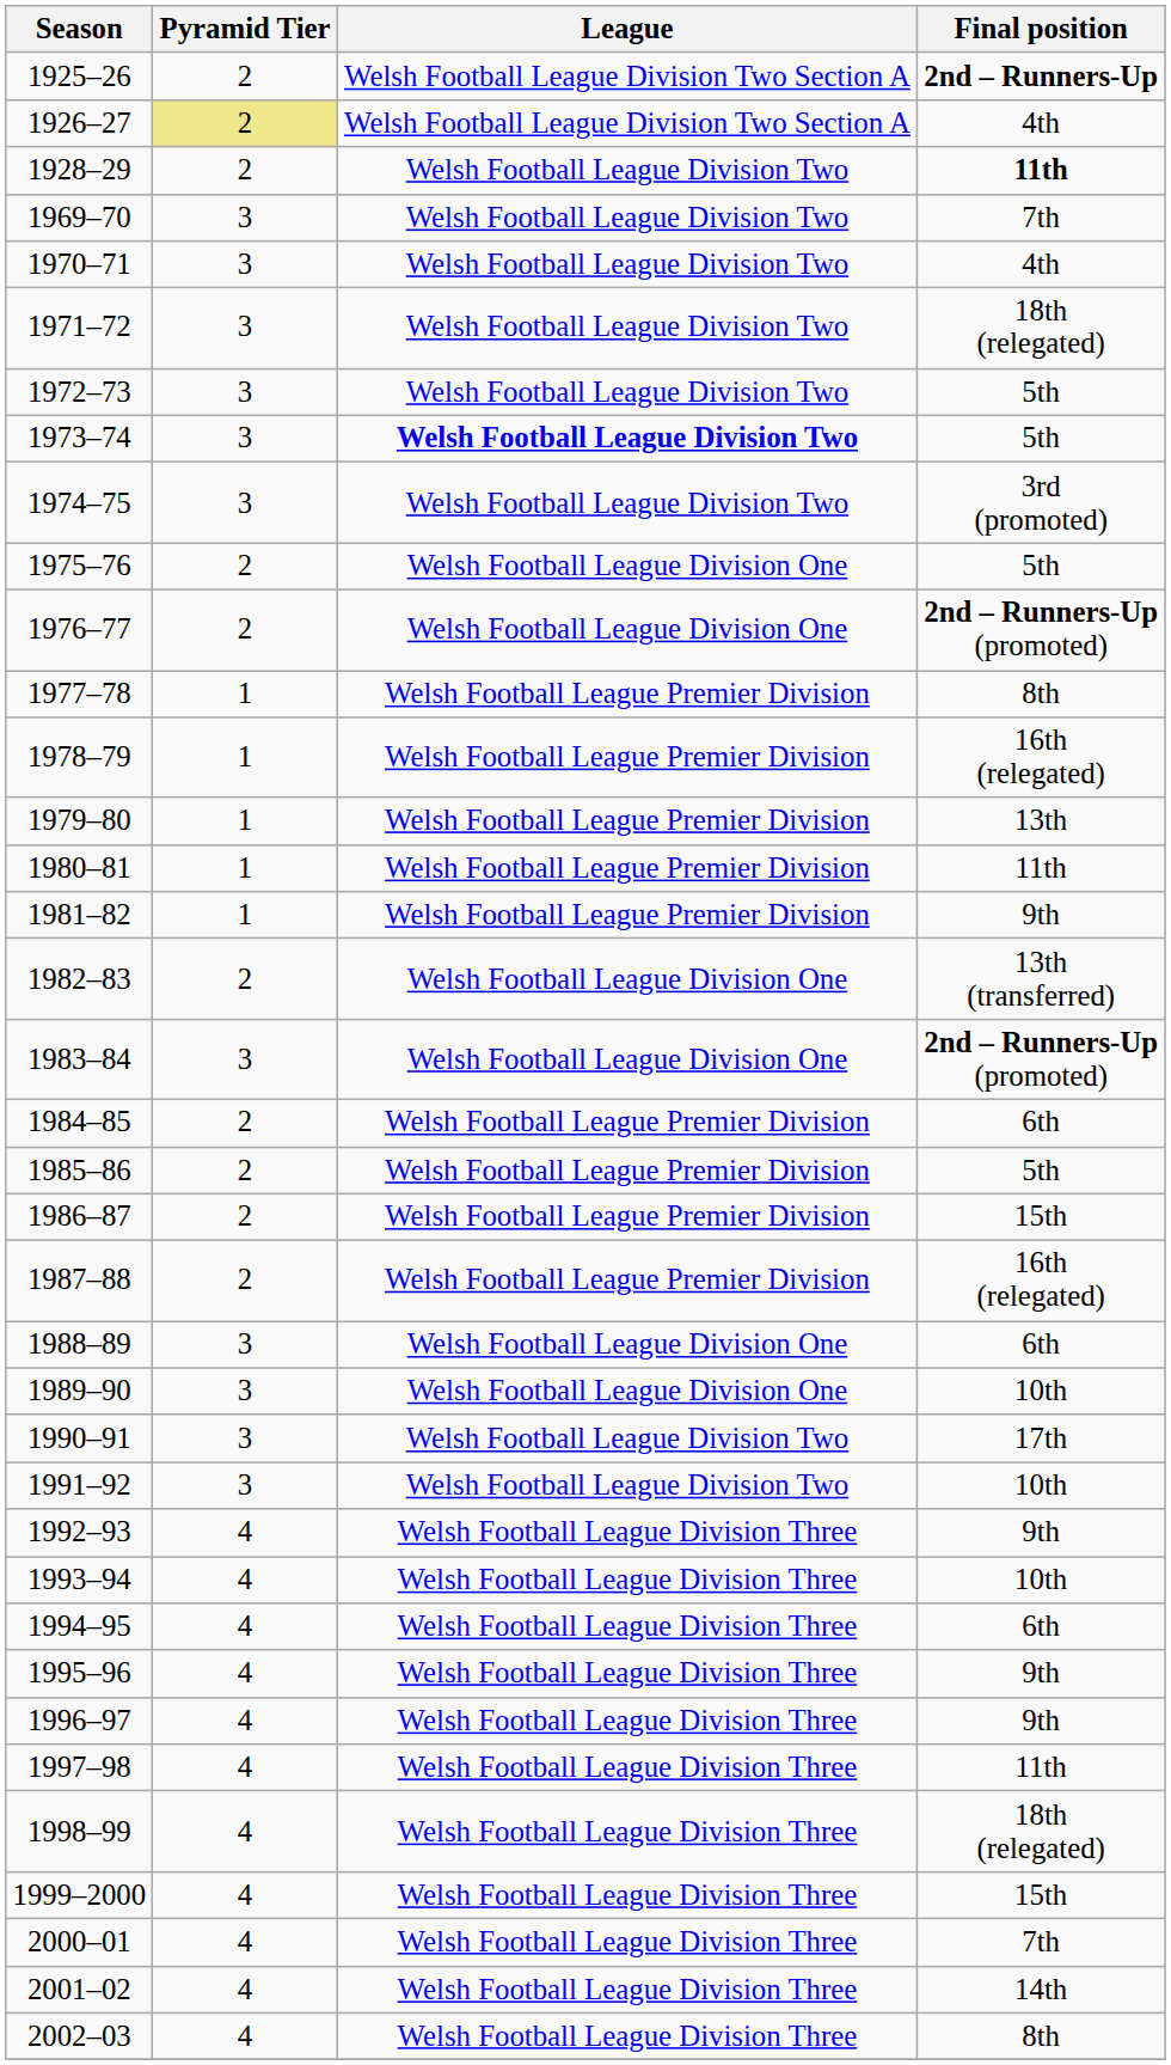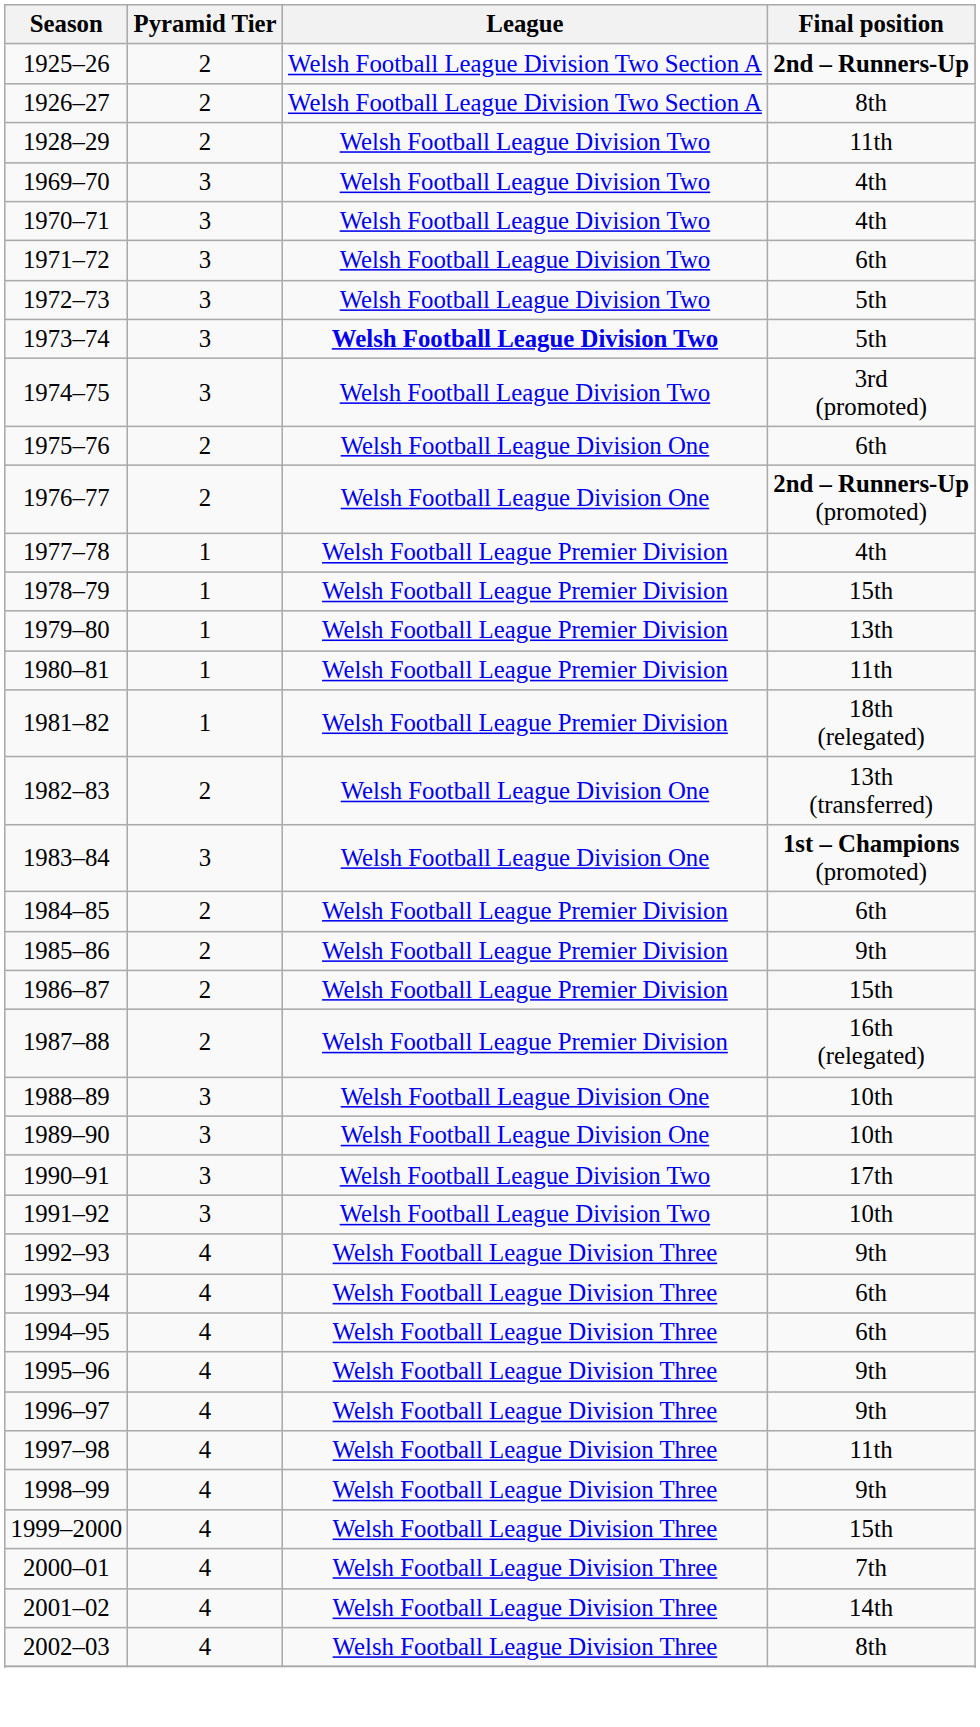1926–27 | Pyramid Tier: khaki background -> no background
1926–27 | Final position: 4th -> 8th
1928–29 | Final position: bold -> normal
1969–70 | Final position: 7th -> 4th
1971–72 | Final position: 18th (relegated) -> 6th
1975–76 | Final position: 5th -> 6th
1977–78 | Final position: 8th -> 4th
1978–79 | Final position: 16th (relegated) -> 15th
1981–82 | Final position: 9th -> 18th (relegated)
1983–84 | Final position: 2nd – Runners-Up (promoted) -> 1st – Champions (promoted)
1985–86 | Final position: 5th -> 9th
1988–89 | Final position: 6th -> 10th
1993–94 | Final position: 10th -> 6th
1998–99 | Final position: 18th (relegated) -> 9th
